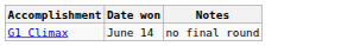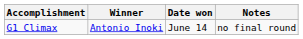+ column: Winner | Antonio Inoki
